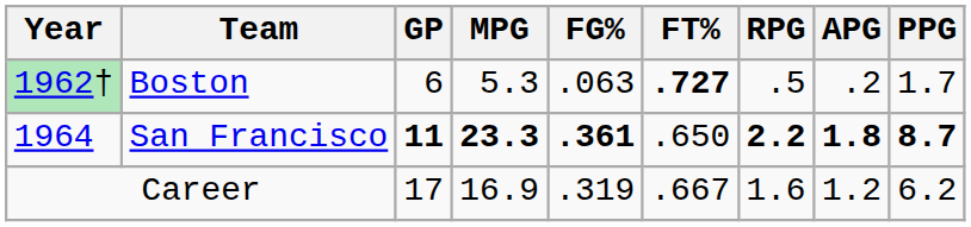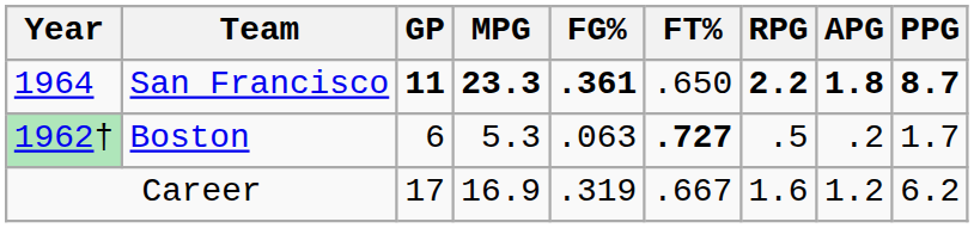rows swapped: Boston <-> San Francisco
